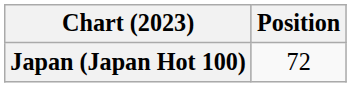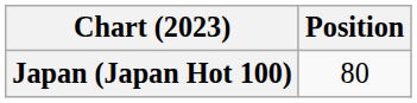Japan (Japan Hot 100) | Position: 72 -> 80
